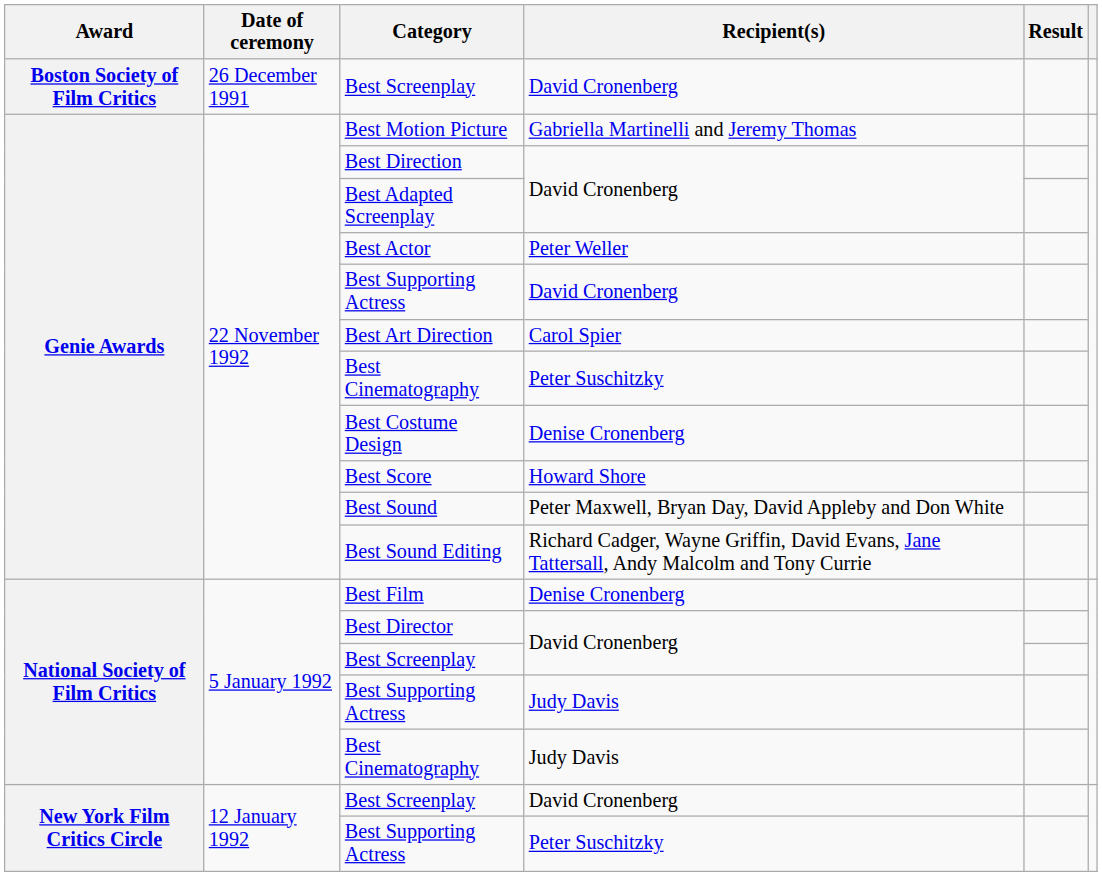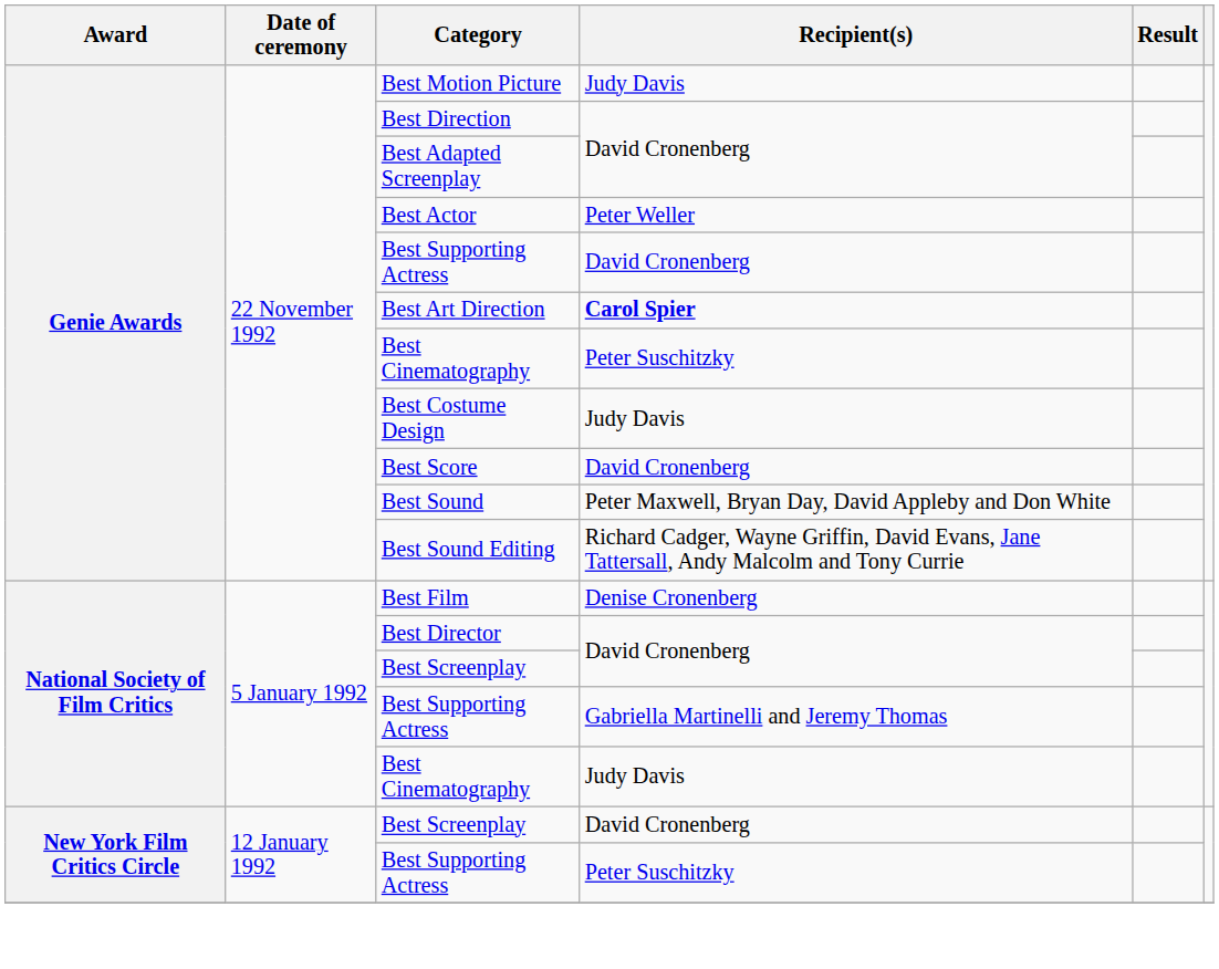- row: Boston Society of Film Critics | 26 December 1991 | Best Screenplay | David Cronenberg
Best Motion Picture | Recipient(s): Gabriella Martinelli and Jeremy Thomas -> Judy Davis
Best Art Direction | Recipient(s): normal -> bold
Best Costume Design | Recipient(s): Denise Cronenberg -> Judy Davis
Best Score | Recipient(s): Howard Shore -> David Cronenberg
National Society of Film Critics / Best Supporting Actress | Recipient(s): Judy Davis -> Gabriella Martinelli and Jeremy Thomas
